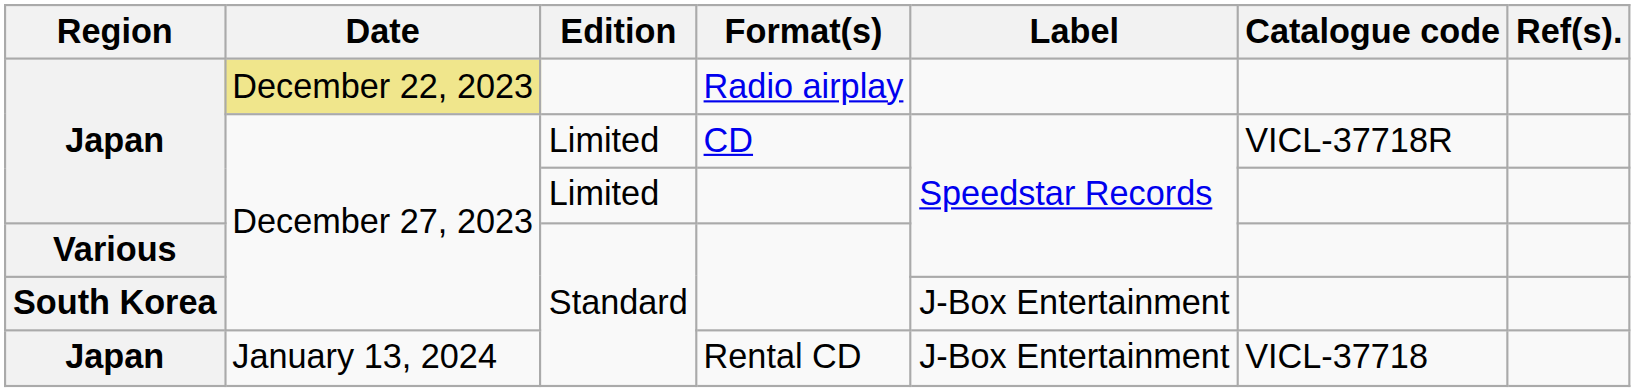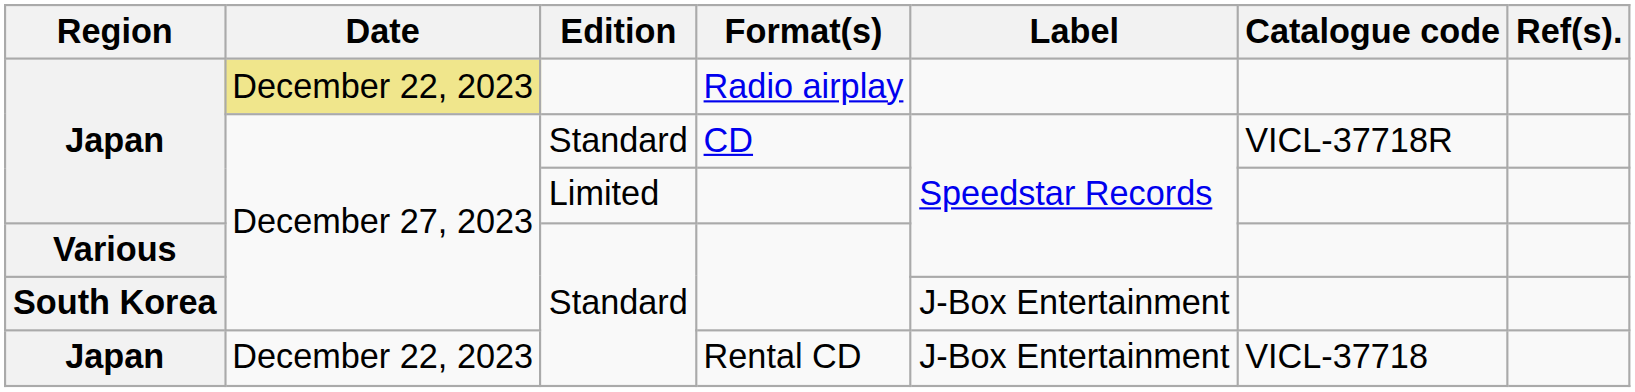CD | Edition: Limited -> Standard
Rental CD | Date: January 13, 2024 -> December 22, 2023
